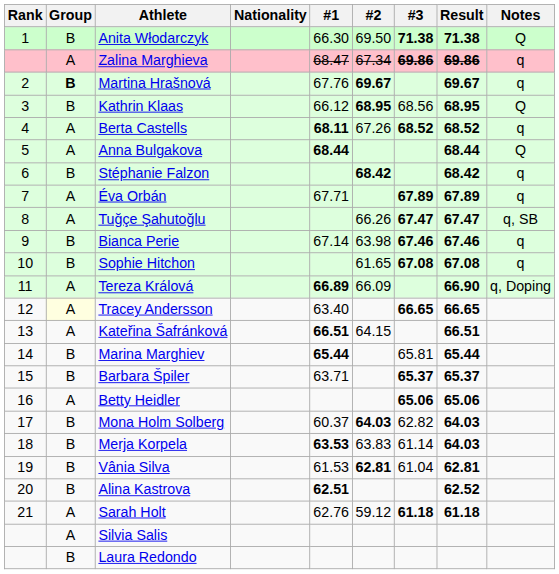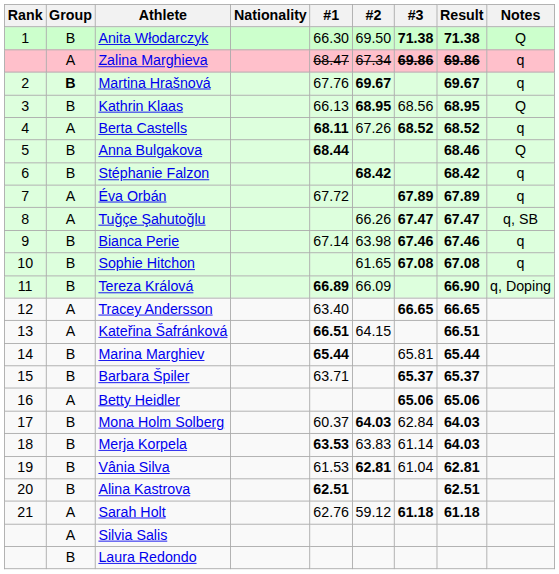Kathrin Klaas | #1: 66.12 -> 66.13
Anna Bulgakova | Group: A -> B
Anna Bulgakova | Result: 68.44 -> 68.46
Éva Orbán | #1: 67.71 -> 67.72
Tereza Králová | Group: A -> B
Tracey Andersson | Group: lightyellow background -> no background
Mona Holm Solberg | #3: 62.82 -> 62.84
Alina Kastrova | Result: 62.52 -> 62.51
